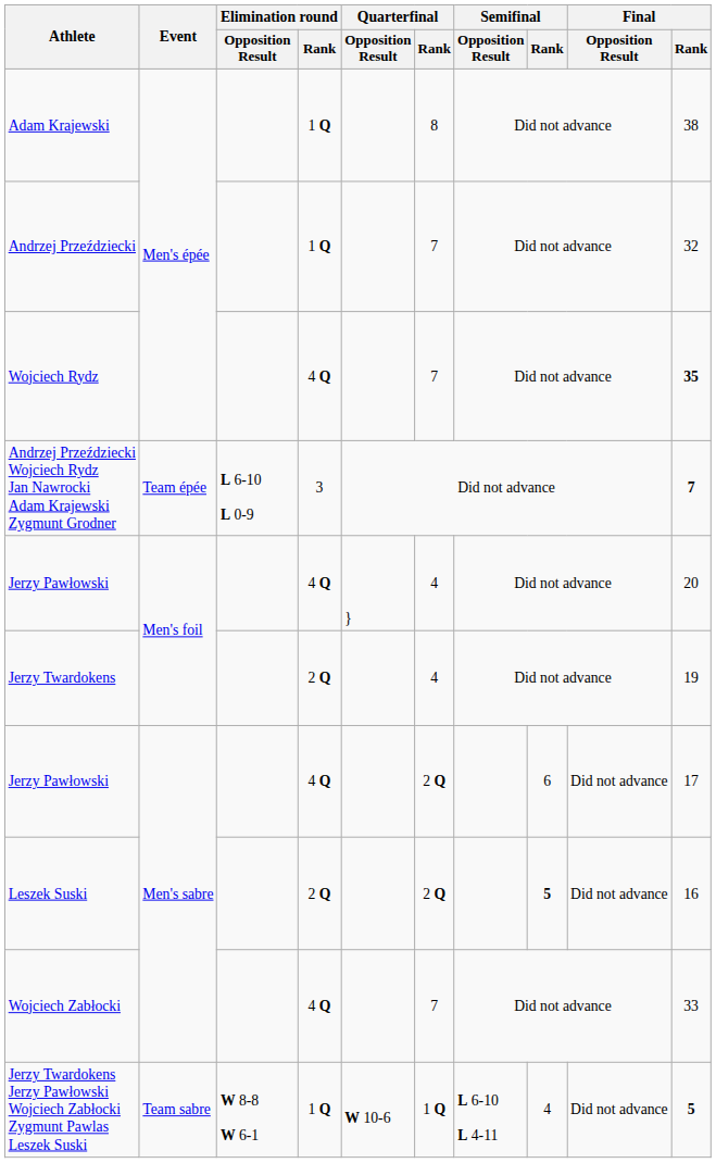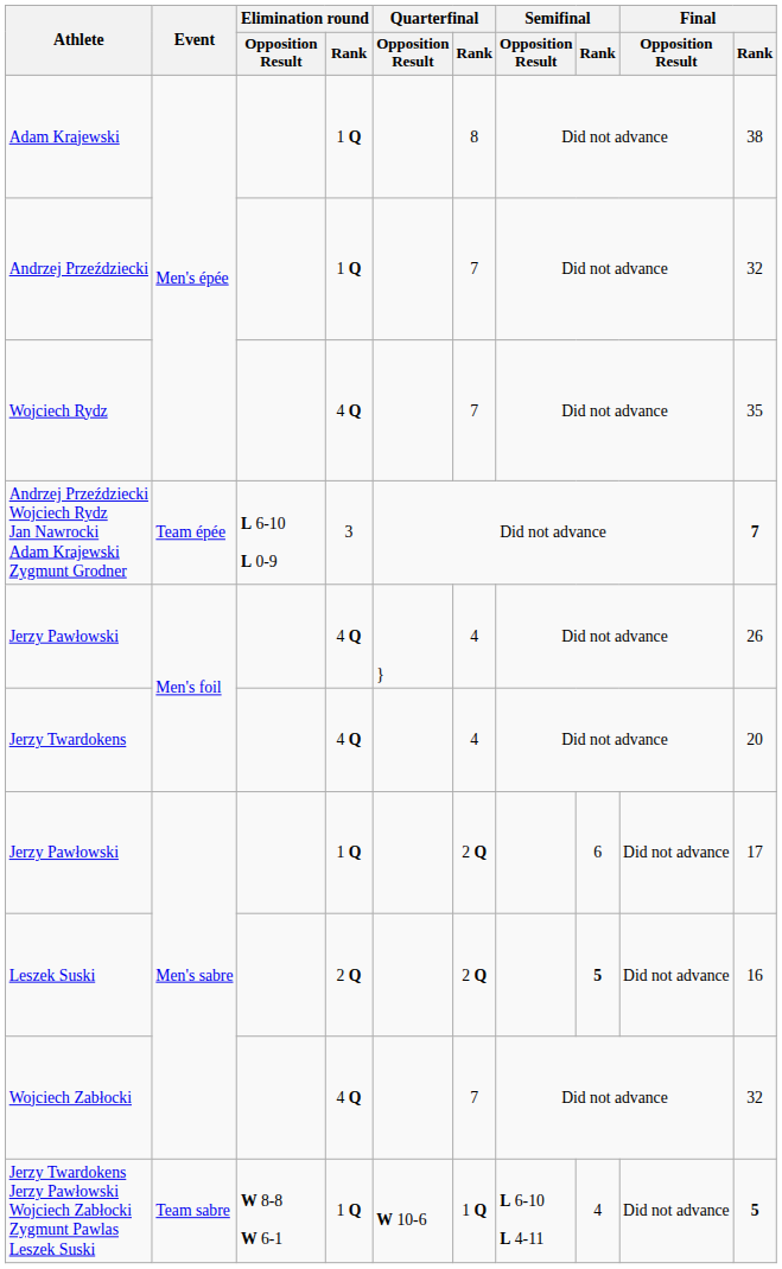Wojciech Rydz | Final / Rank: bold -> normal
Jerzy Pawłowski / Men's foil | Final / Rank: 20 -> 26
Jerzy Twardokens | Elimination round / Rank: 2 Q -> 4 Q
Jerzy Twardokens | Final / Rank: 19 -> 20
Jerzy Pawłowski / Men's sabre | Elimination round / Rank: 4 Q -> 1 Q
Wojciech Zabłocki | Final / Rank: 33 -> 32
